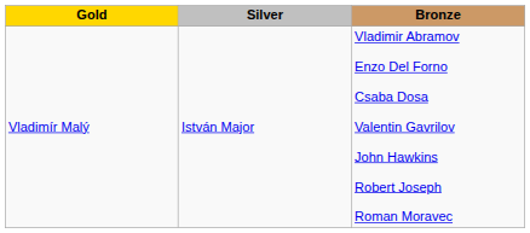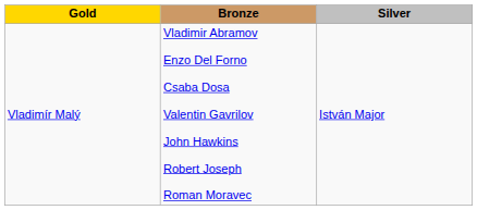columns swapped: Silver <-> Bronze
